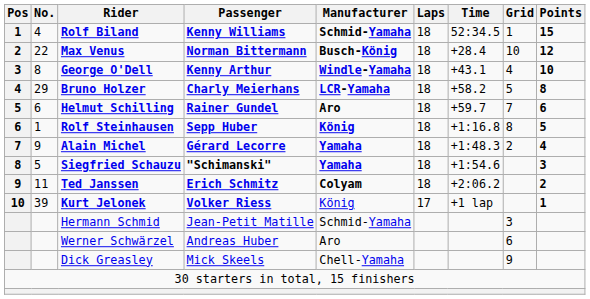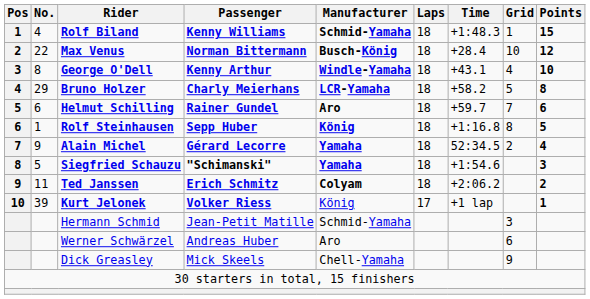Rolf Biland | Time: 52:34.5 -> +1:48.3
Alain Michel | Time: +1:48.3 -> 52:34.5
